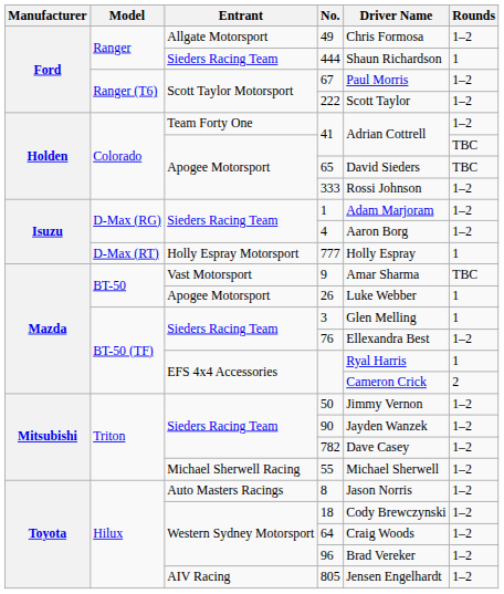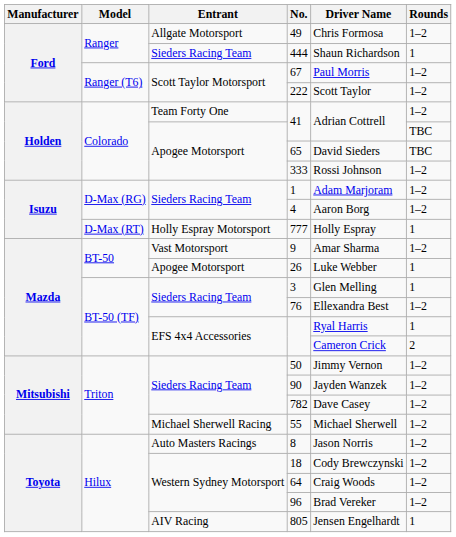9 | Rounds: TBC -> 1–2
805 | Rounds: 1–2 -> 1
